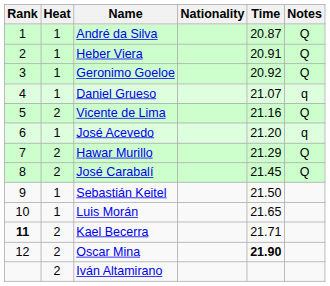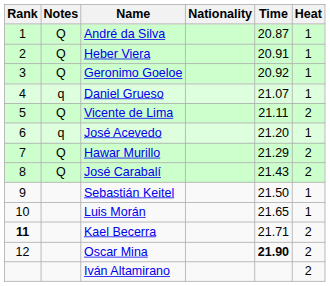columns swapped: Heat <-> Notes
Vicente de Lima | Time: 21.16 -> 21.11
José Carabalí | Time: 21.45 -> 21.43
